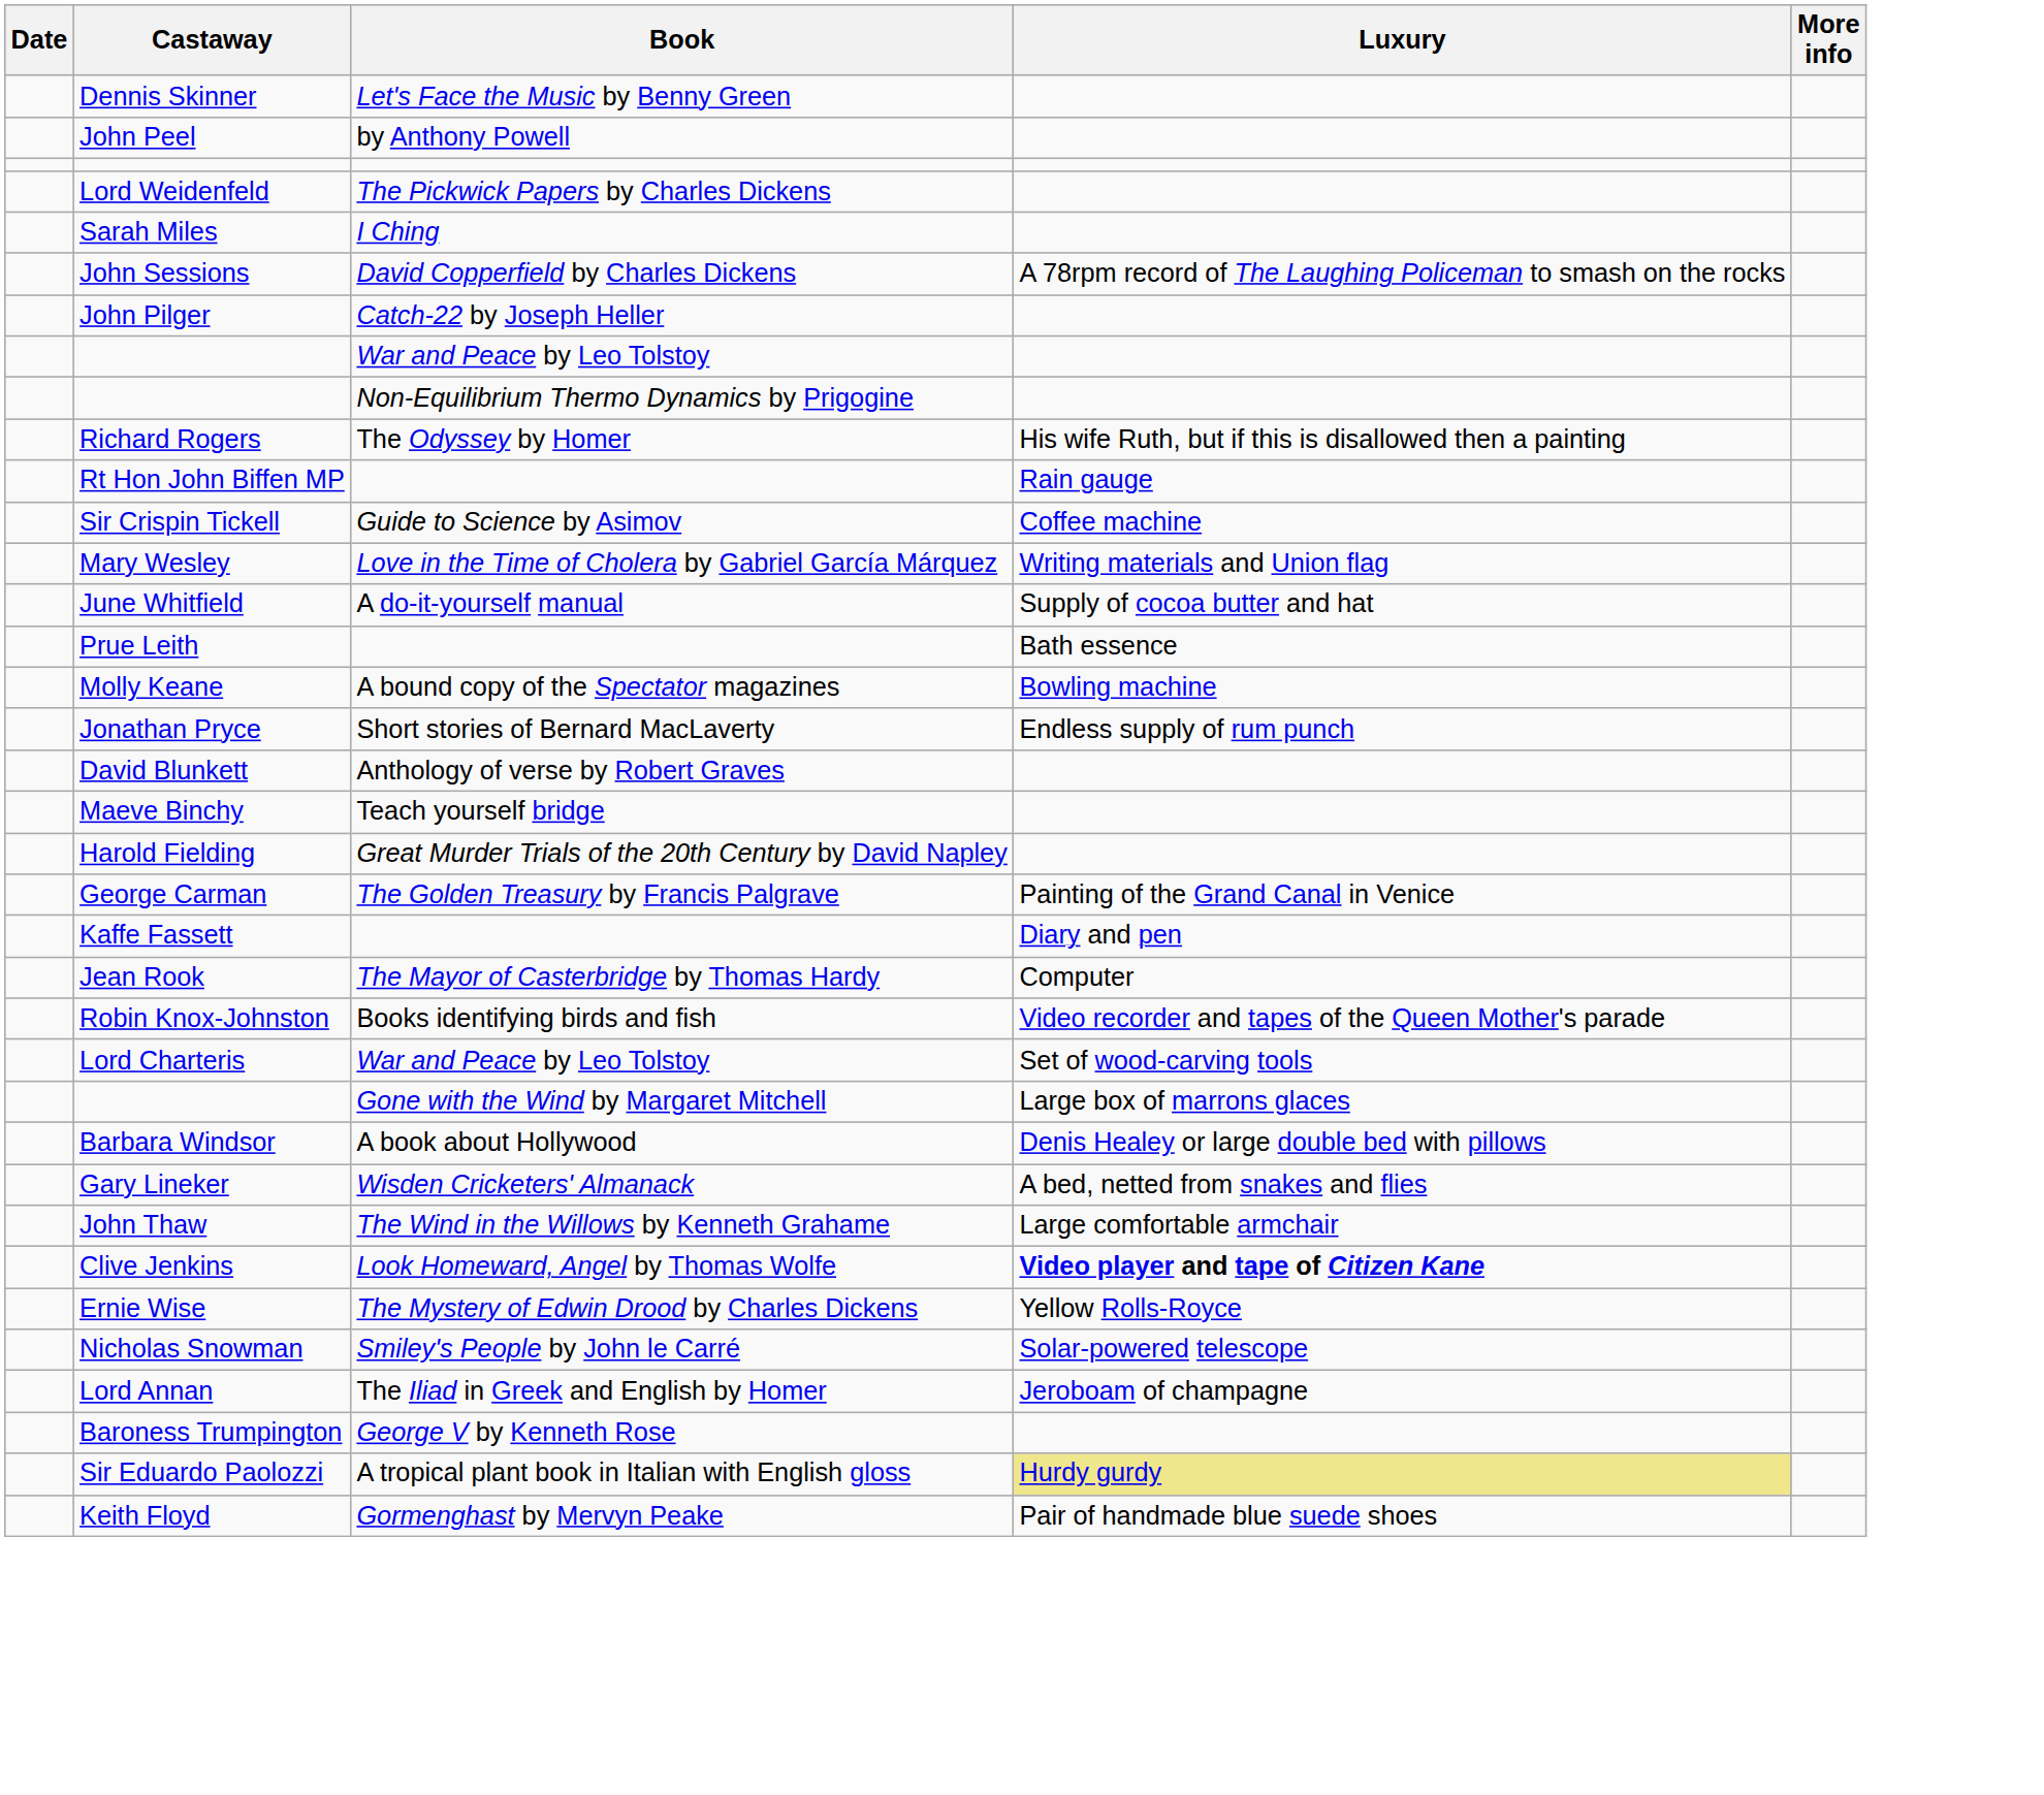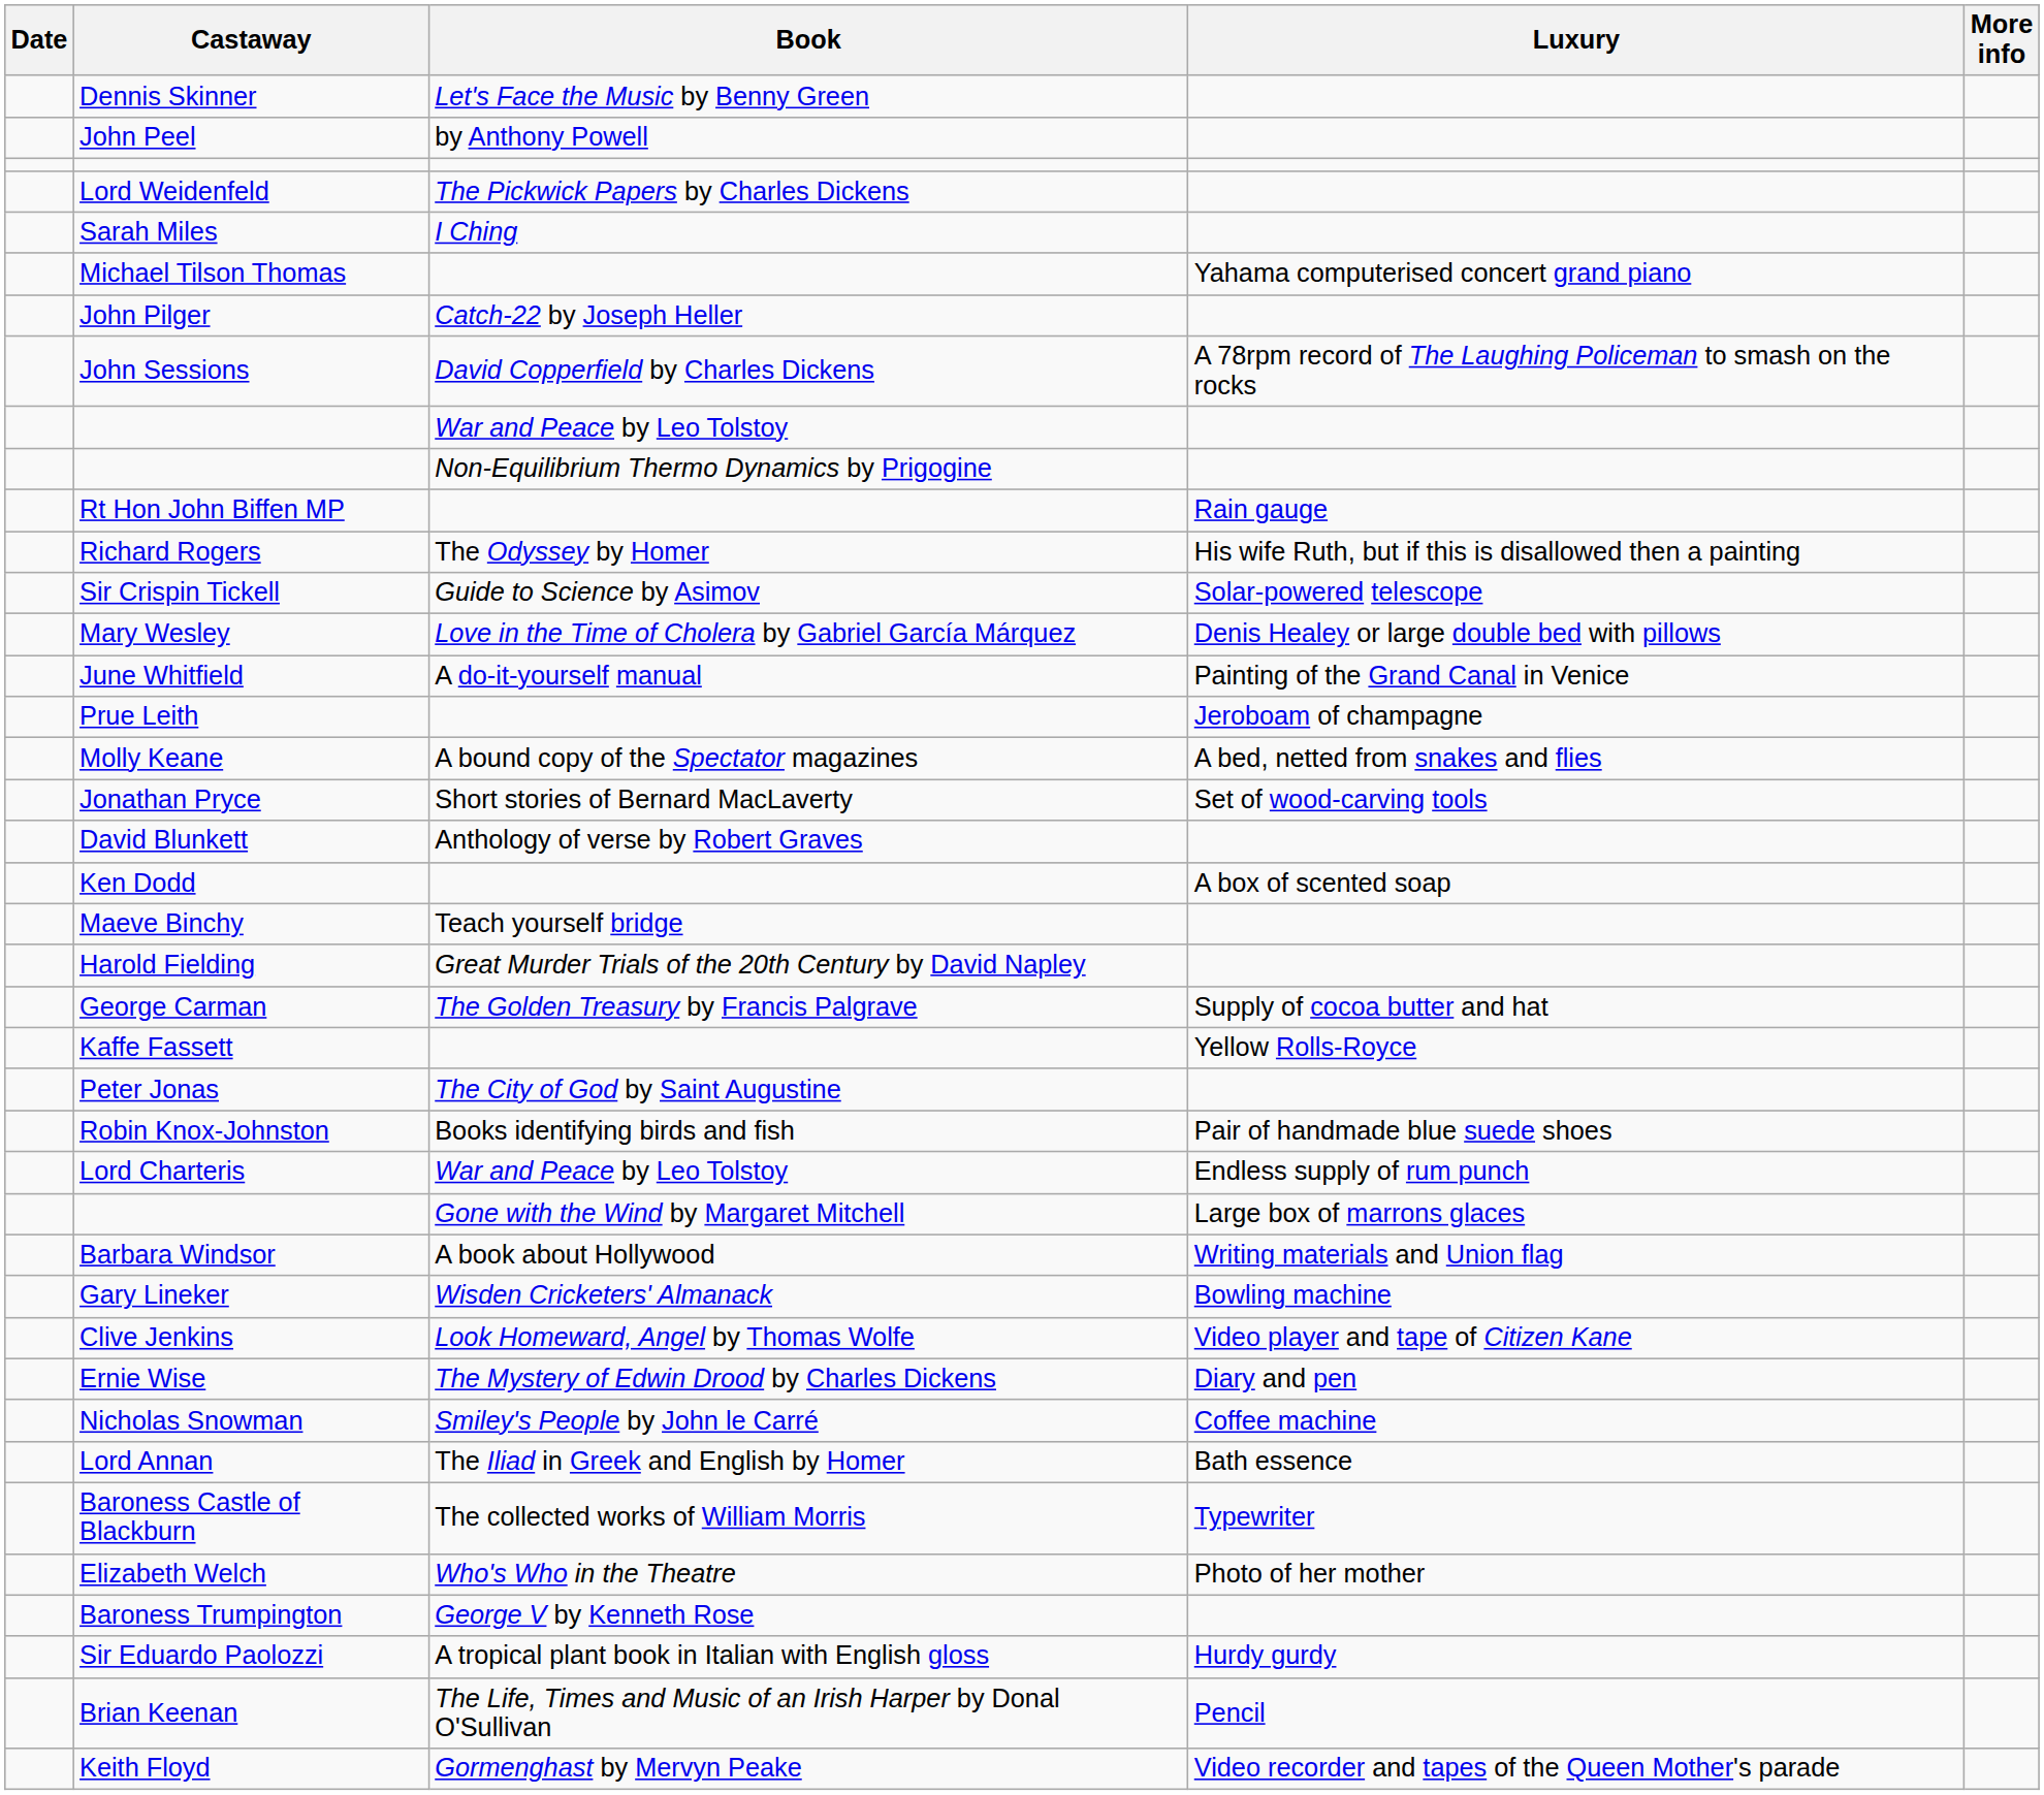+ row: Michael Tilson Thomas | Yahama computerised concert grand piano
rows swapped: John Pilger <-> John Sessions
rows swapped: Richard Rogers <-> Rt Hon John Biffen MP
Sir Crispin Tickell | Luxury: Coffee machine -> Solar-powered telescope
Mary Wesley | Luxury: Writing materials and Union flag -> Denis Healey or large double bed with pillows
June Whitfield | Luxury: Supply of cocoa butter and hat -> Painting of the Grand Canal in Venice
Prue Leith | Luxury: Bath essence -> Jeroboam of champagne
Molly Keane | Luxury: Bowling machine -> A bed, netted from snakes and flies
Jonathan Pryce | Luxury: Endless supply of rum punch -> Set of wood-carving tools
+ row: Ken Dodd | A box of scented soap
George Carman | Luxury: Painting of the Grand Canal in Venice -> Supply of cocoa butter and hat
Kaffe Fassett | Luxury: Diary and pen -> Yellow Rolls-Royce
+ row: Peter Jonas | The City of God by Saint Augustine
- row: Jean Rook | The Mayor of Casterbridge by Thomas Hardy | Computer
Robin Knox-Johnston | Luxury: Video recorder and tapes of the Queen Mother's parade -> Pair of handmade blue suede shoes
Lord Charteris | Luxury: Set of wood-carving tools -> Endless supply of rum punch
Barbara Windsor | Luxury: Denis Healey or large double bed with pillows -> Writing materials and Union flag
Gary Lineker | Luxury: A bed, netted from snakes and flies -> Bowling machine
- row: John Thaw | The Wind in the Willows by Kenneth Grahame | Large comfortable armchair
Clive Jenkins | Luxury: bold -> normal
Ernie Wise | Luxury: Yellow Rolls-Royce -> Diary and pen
Nicholas Snowman | Luxury: Solar-powered telescope -> Coffee machine
Lord Annan | Luxury: Jeroboam of champagne -> Bath essence
+ row: Baroness Castle of Blackburn | The collected works of William Morris | Typewriter
+ row: Elizabeth Welch | Who's Who in the Theatre | Photo of her mother
Sir Eduardo Paolozzi | Luxury: khaki background -> no background
+ row: Brian Keenan | The Life, Times and Music of an Irish Harper by Donal O'Sullivan | Pencil
Keith Floyd | Luxury: Pair of handmade blue suede shoes -> Video recorder and tapes of the Queen Mother's parade
